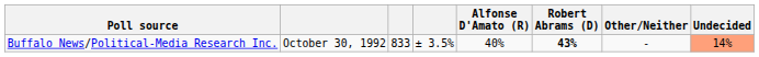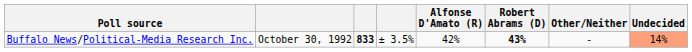Buffalo News/Political-Media Research Inc. | column 3: normal -> bold
Buffalo News/Political-Media Research Inc. | Alfonse D'Amato (R): 40% -> 42%
